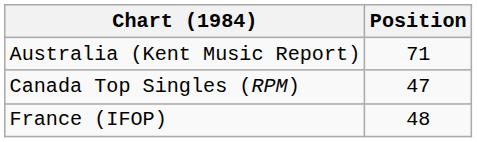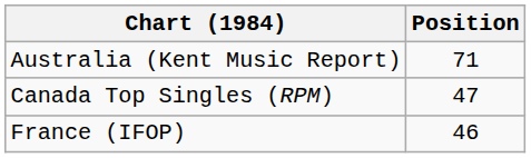France (IFOP) | Position: 48 -> 46
